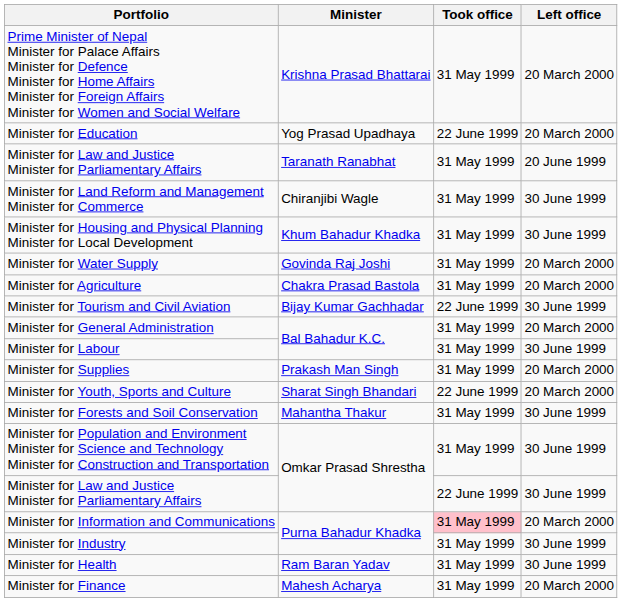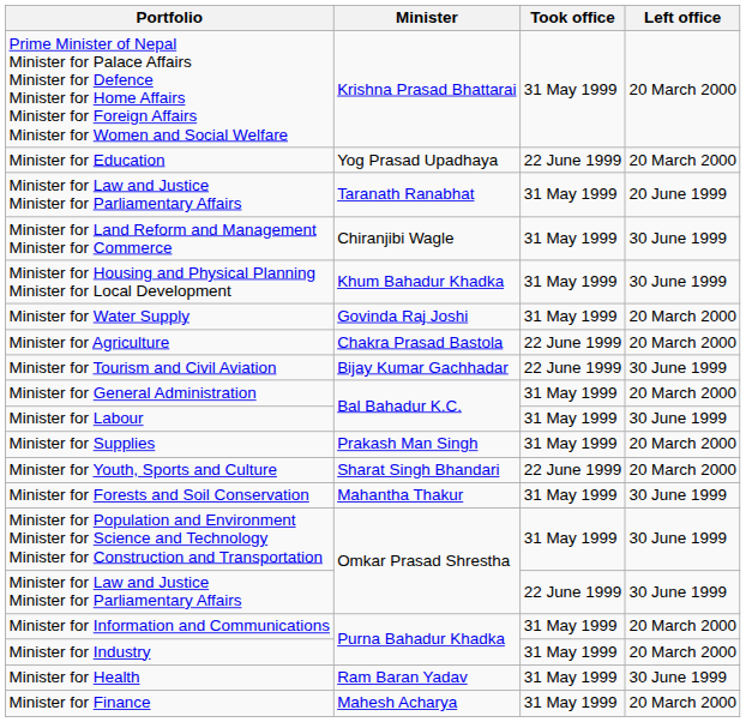Minister for Agriculture | Took office: 31 May 1999 -> 22 June 1999
Minister for Information and Communications | Took office: pink background -> no background
Minister for Industry | Left office: 30 June 1999 -> 20 March 2000
